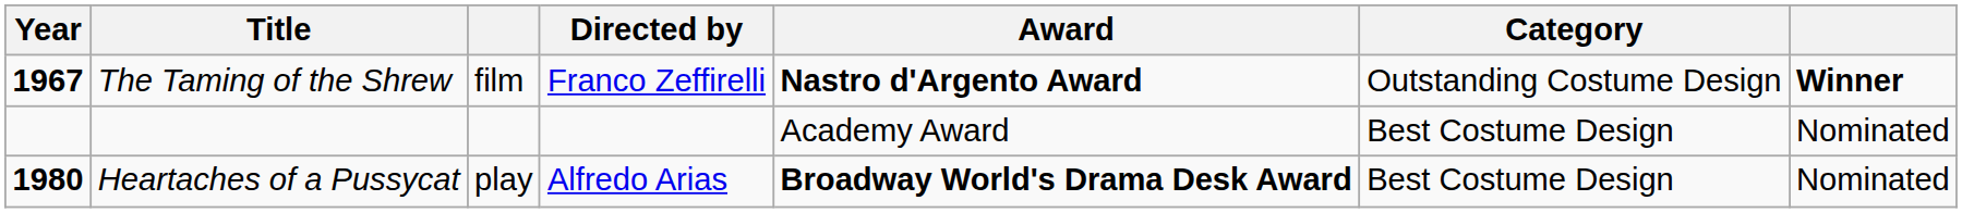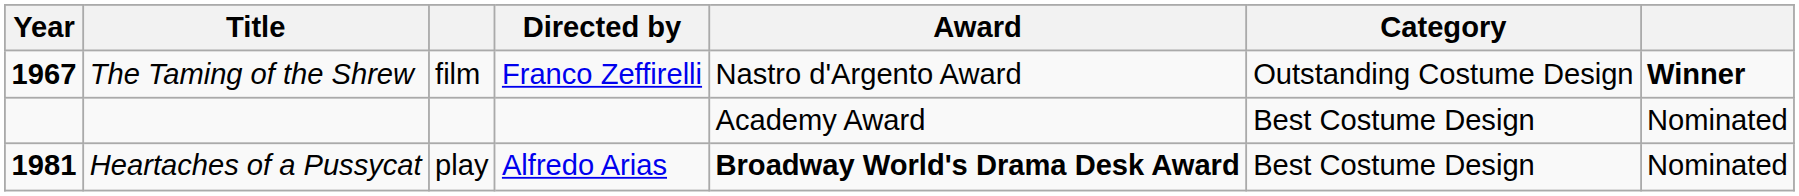The Taming of the Shrew | Award: bold -> normal
Heartaches of a Pussycat | Year: 1980 -> 1981
